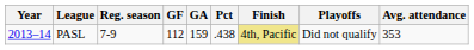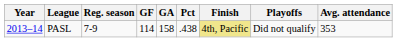PASL | GF: 112 -> 114
PASL | GA: 159 -> 158
